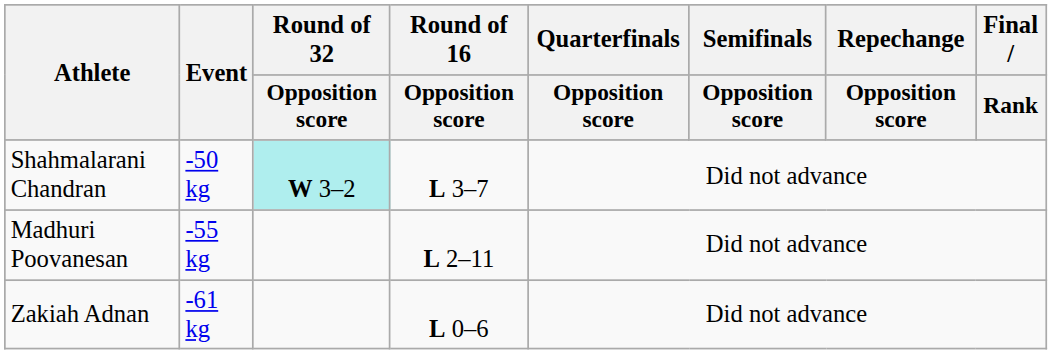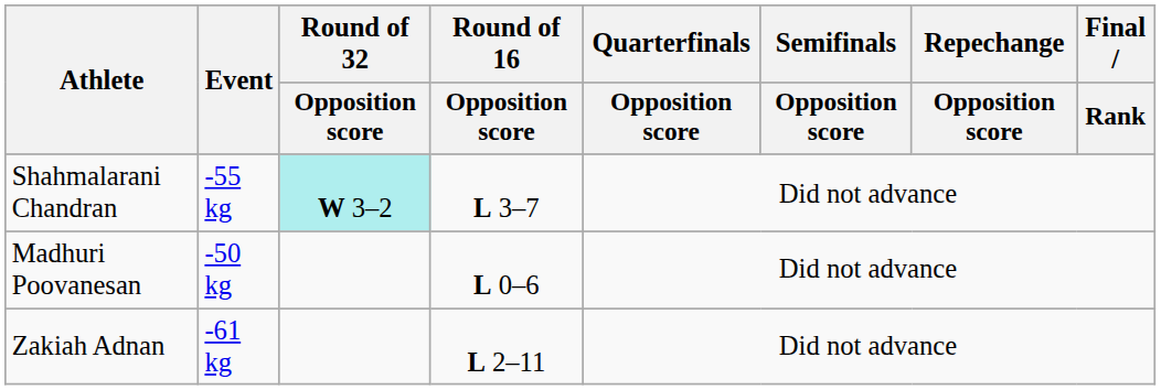Shahmalarani Chandran | Event: -50 kg -> -55 kg
Madhuri Poovanesan | Event: -55 kg -> -50 kg
Madhuri Poovanesan | Round of 16 / Opposition score: L 2–11 -> L 0–6
Zakiah Adnan | Round of 16 / Opposition score: L 0–6 -> L 2–11
